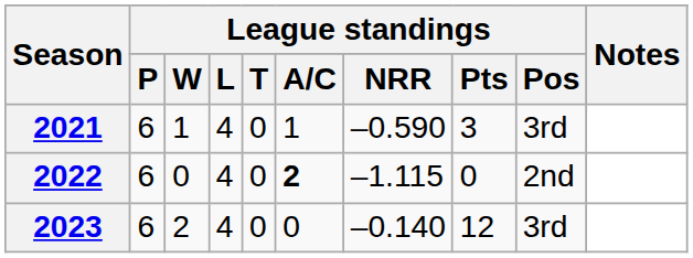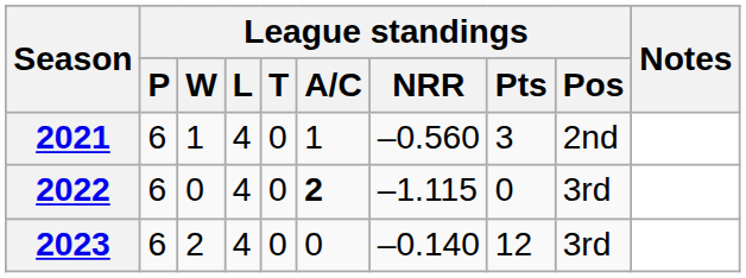2021 | League standings / NRR: –0.590 -> –0.560
2021 | League standings / Pos: 3rd -> 2nd
2022 | League standings / Pos: 2nd -> 3rd
